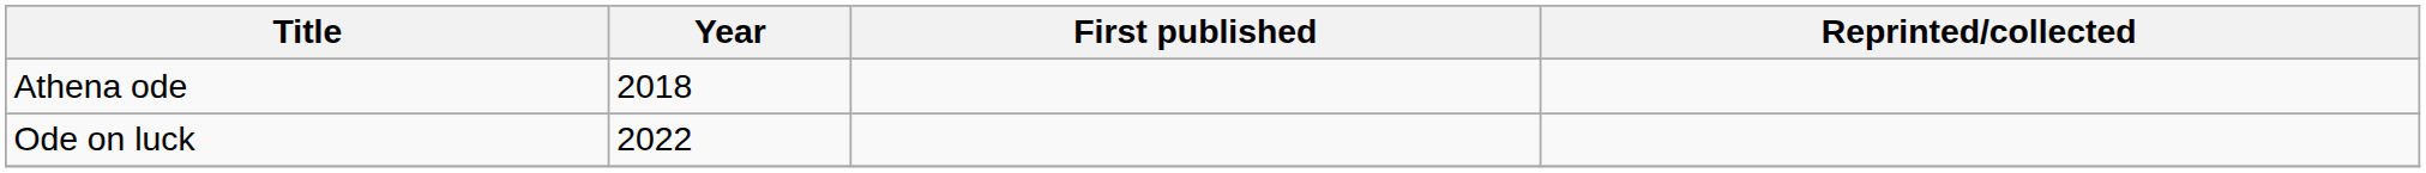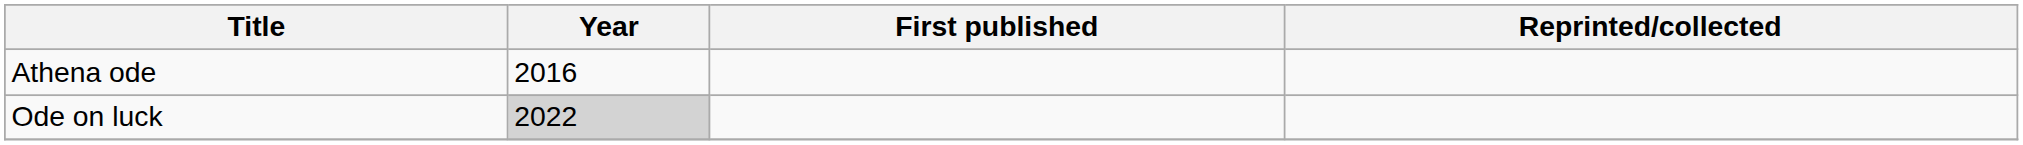Athena ode | Year: 2018 -> 2016
Ode on luck | Year: no background -> lightgrey background
